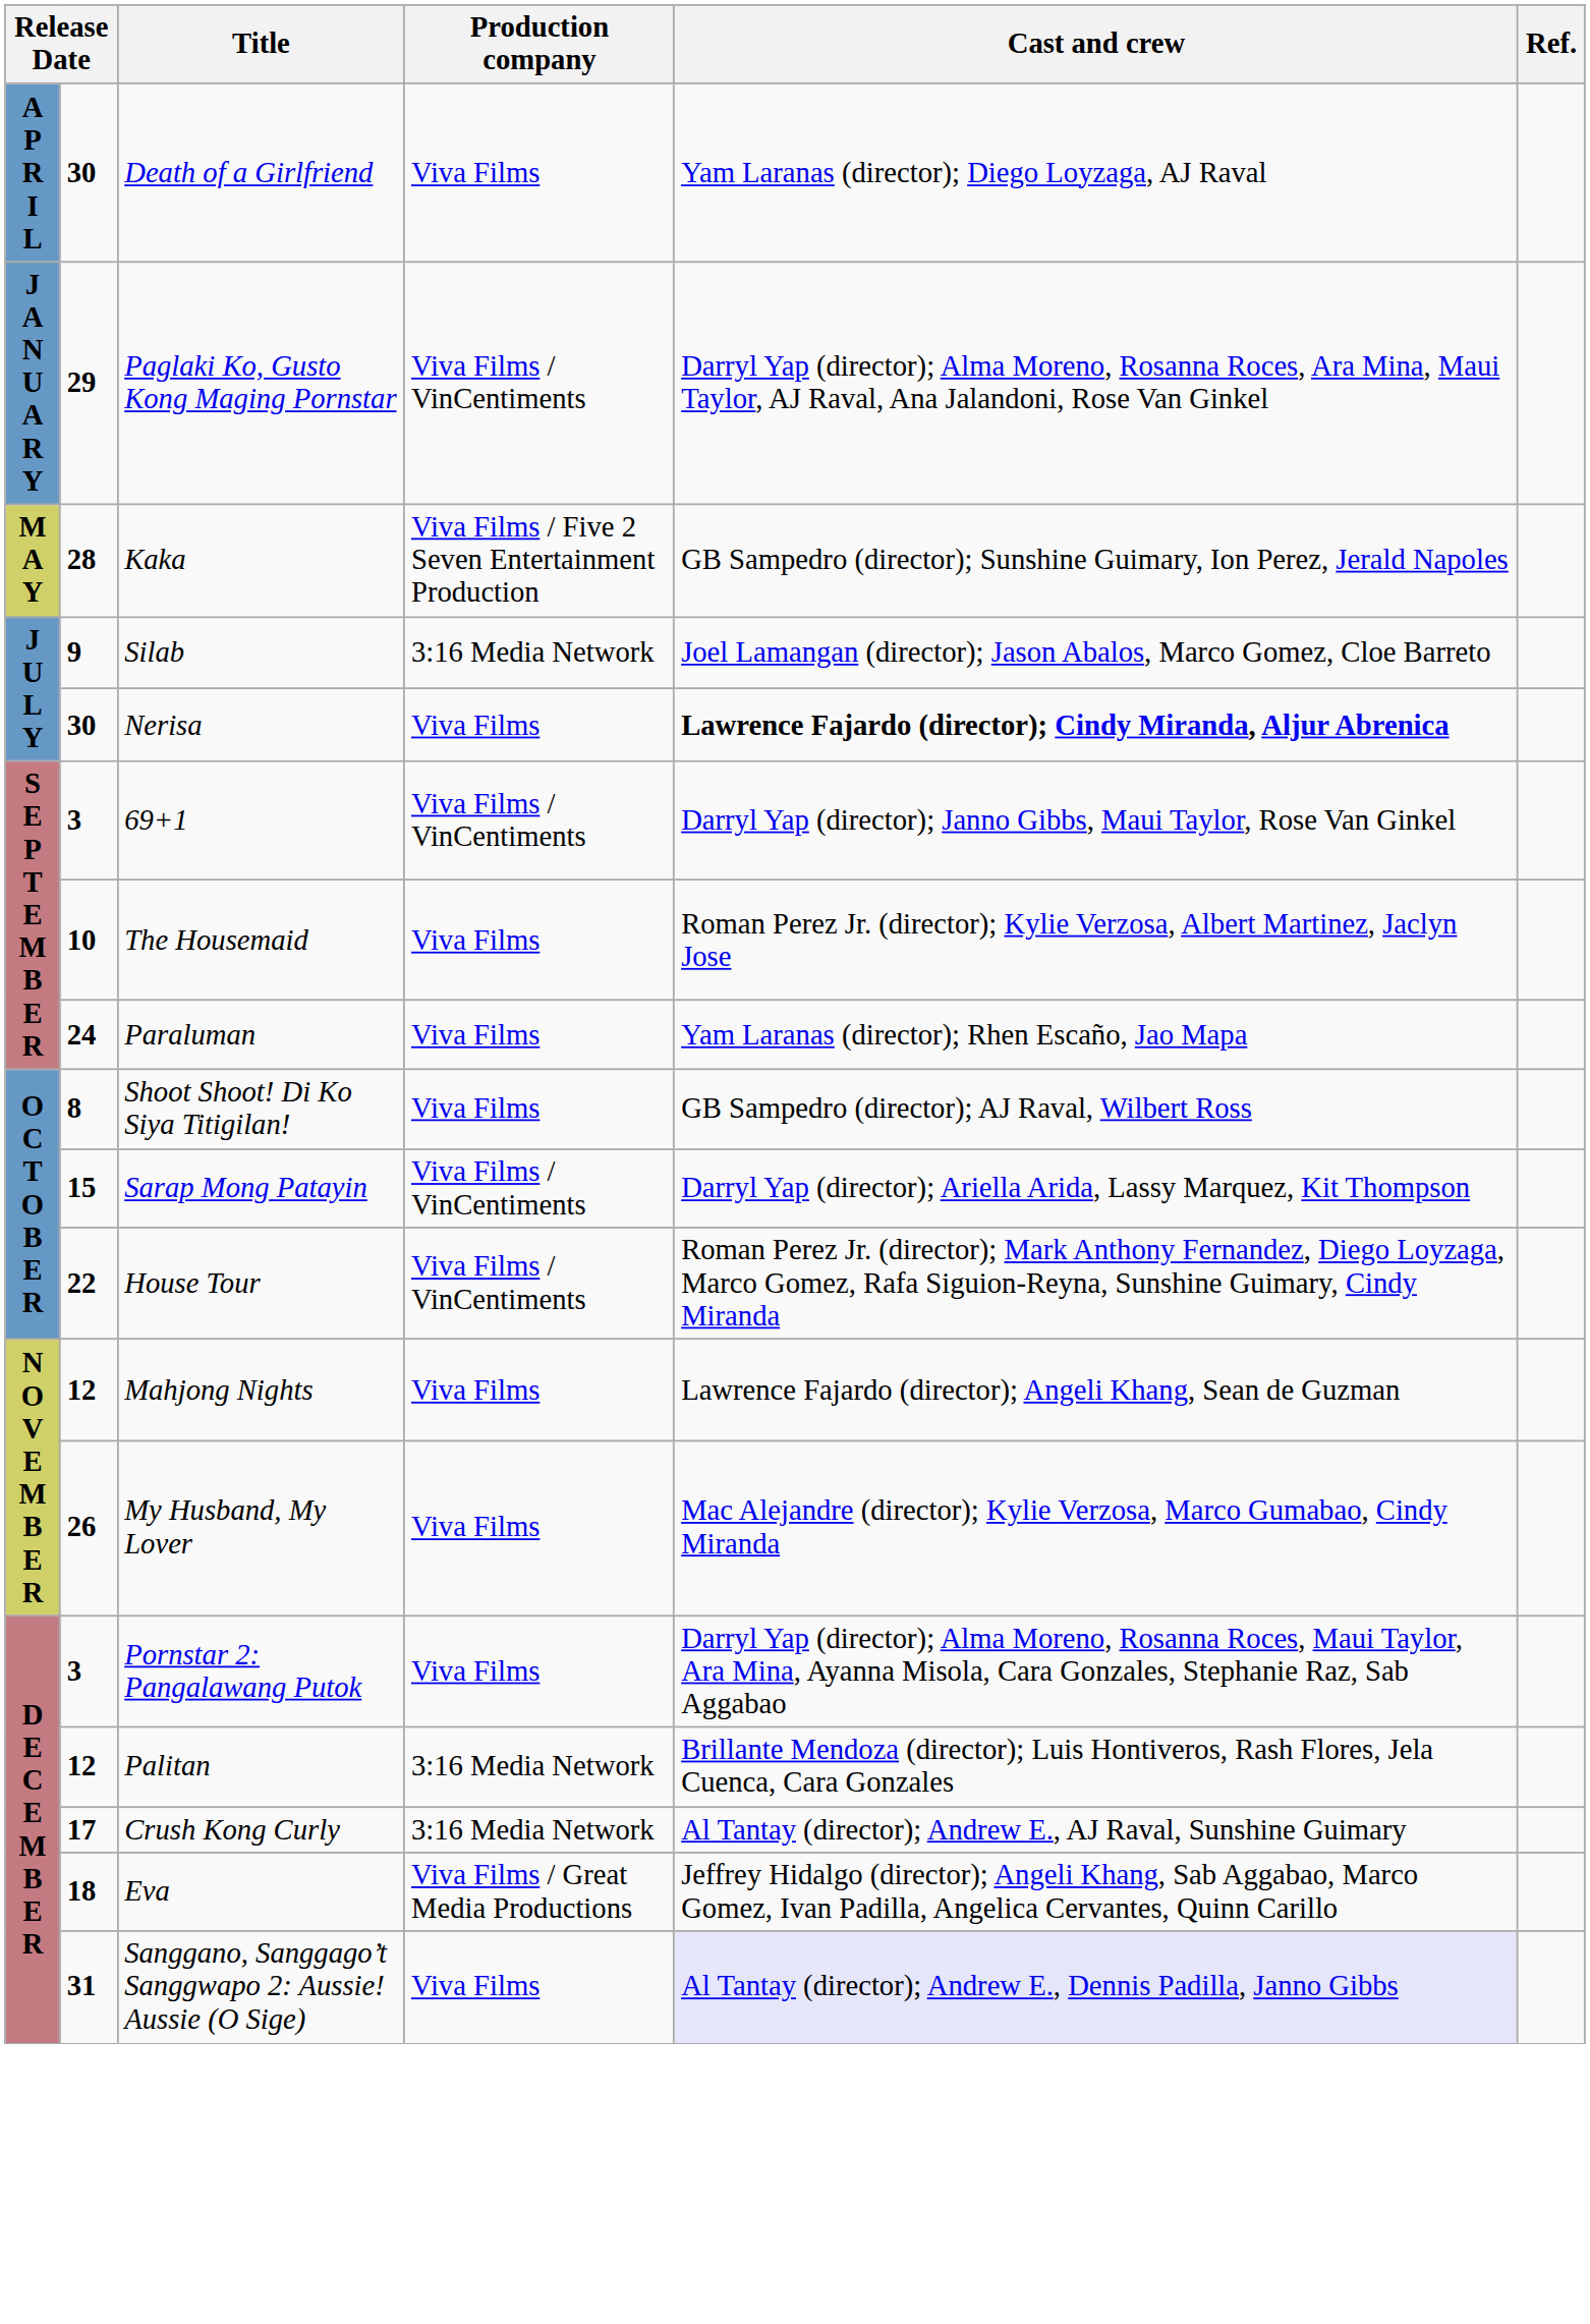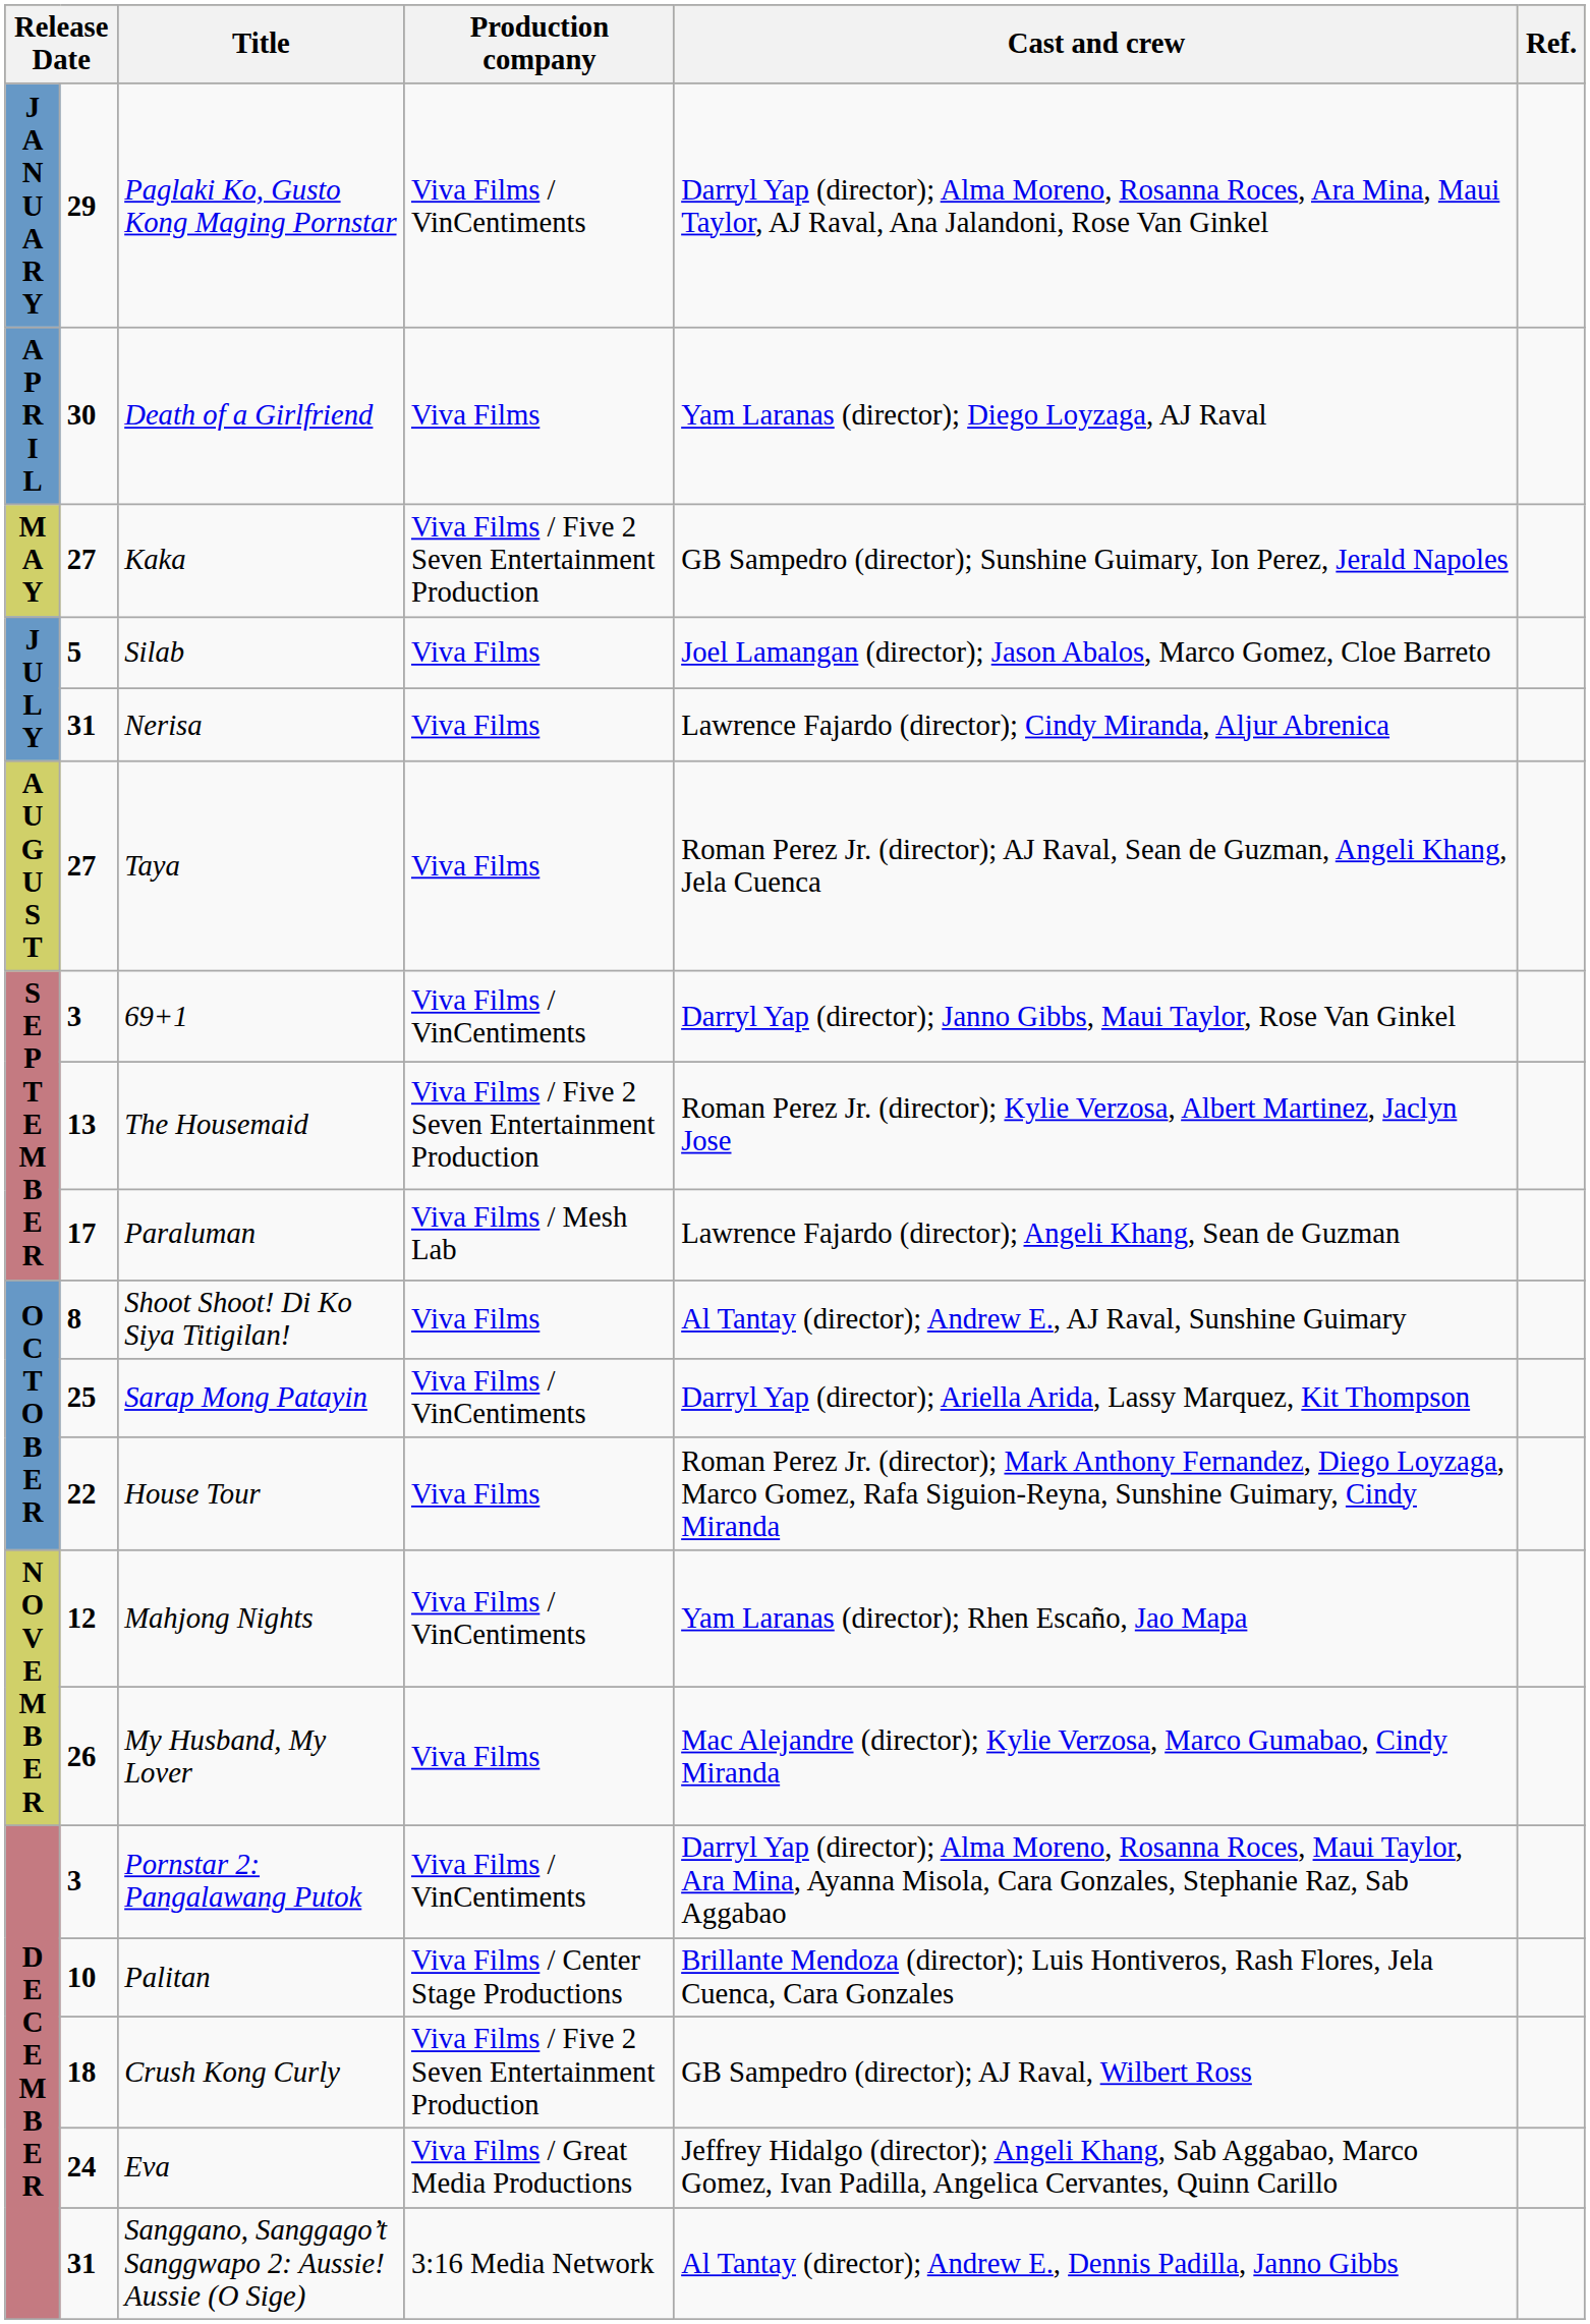rows swapped: Paglaki Ko, Gusto Kong Maging Pornstar <-> Death of a Girlfriend
Kaka | column 2: 28 -> 27
Silab | column 2: 9 -> 5
Silab | Production company: 3:16 Media Network -> Viva Films
Nerisa | column 2: 30 -> 31
Nerisa | Cast and crew: bold -> normal
+ row: A U G U S T | 27 | Taya | Viva Films | Roman Perez Jr. (director); AJ Raval, Sean de Guzman, Angeli Khang, Jela Cuenca
The Housemaid | column 2: 10 -> 13
The Housemaid | Production company: Viva Films -> Viva Films / Five 2 Seven Entertainment Production
Paraluman | column 2: 24 -> 17
Paraluman | Production company: Viva Films -> Viva Films / Mesh Lab
Paraluman | Cast and crew: Yam Laranas (director); Rhen Escaño, Jao Mapa -> Lawrence Fajardo (director); Angeli Khang, Sean de Guzman
Shoot Shoot! Di Ko Siya Titigilan! | Cast and crew: GB Sampedro (director); AJ Raval, Wilbert Ross -> Al Tantay (director); Andrew E., AJ Raval, Sunshine Guimary
Sarap Mong Patayin | column 2: 15 -> 25
House Tour | Production company: Viva Films / VinCentiments -> Viva Films
Mahjong Nights | Production company: Viva Films -> Viva Films / VinCentiments
Mahjong Nights | Cast and crew: Lawrence Fajardo (director); Angeli Khang, Sean de Guzman -> Yam Laranas (director); Rhen Escaño, Jao Mapa
Pornstar 2: Pangalawang Putok | Production company: Viva Films -> Viva Films / VinCentiments
Palitan | column 2: 12 -> 10
Palitan | Production company: 3:16 Media Network -> Viva Films / Center Stage Productions
Crush Kong Curly | column 2: 17 -> 18
Crush Kong Curly | Production company: 3:16 Media Network -> Viva Films / Five 2 Seven Entertainment Production
Crush Kong Curly | Cast and crew: Al Tantay (director); Andrew E., AJ Raval, Sunshine Guimary -> GB Sampedro (director); AJ Raval, Wilbert Ross
Eva | column 2: 18 -> 24
Sanggano, Sanggago’t Sanggwapo 2: Aussie! Aussie (O Sige) | Production company: Viva Films -> 3:16 Media Network
Sanggano, Sanggago’t Sanggwapo 2: Aussie! Aussie (O Sige) | Cast and crew: lavender background -> no background
